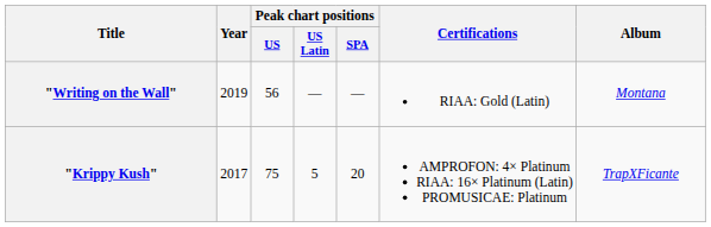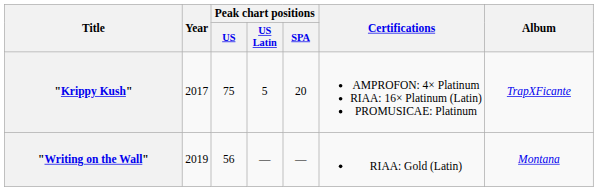rows swapped: "Krippy Kush" <-> "Writing on the Wall"
